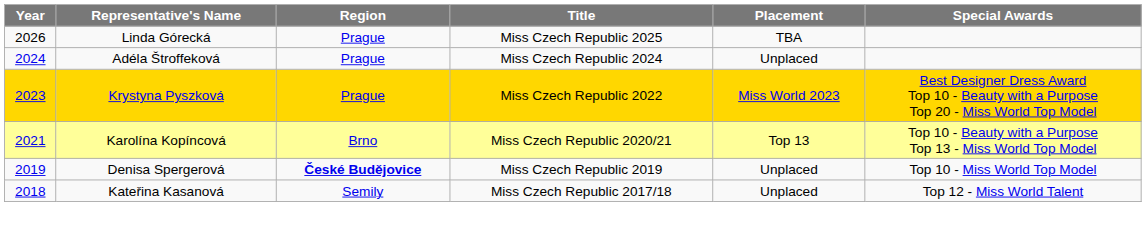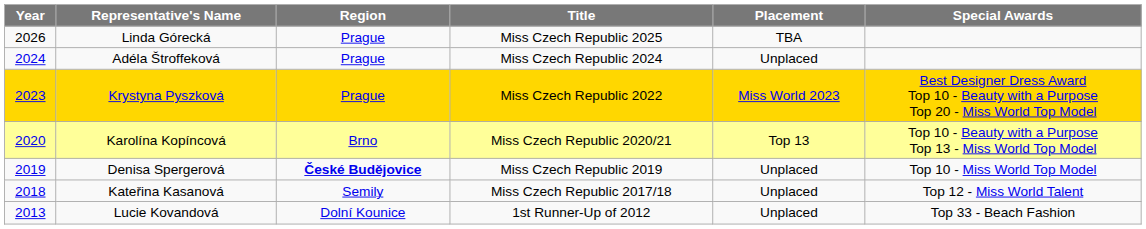Karolína Kopíncová | Year: 2021 -> 2020
+ row: 2013 | Lucie Kovandová | Dolní Kounice | 1st Runner-Up of 2012 | Unplaced | Top 33 - Beach Fashion
